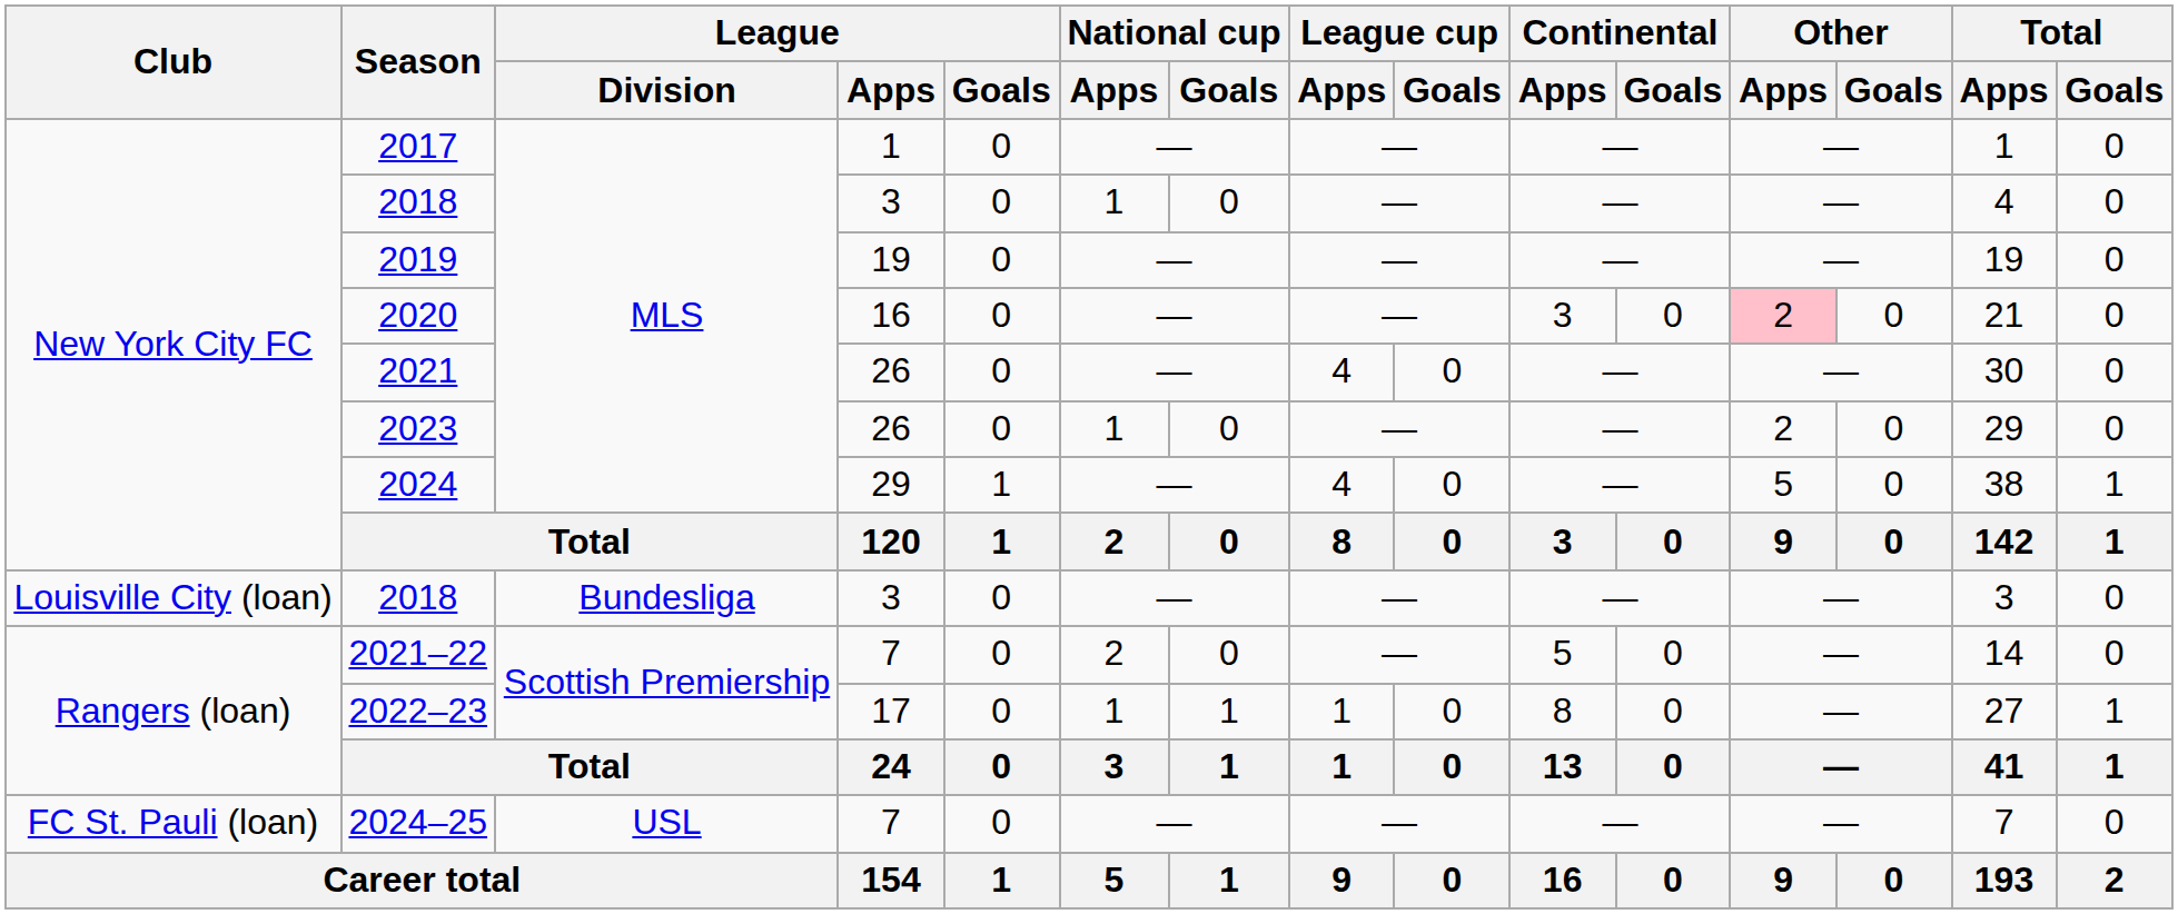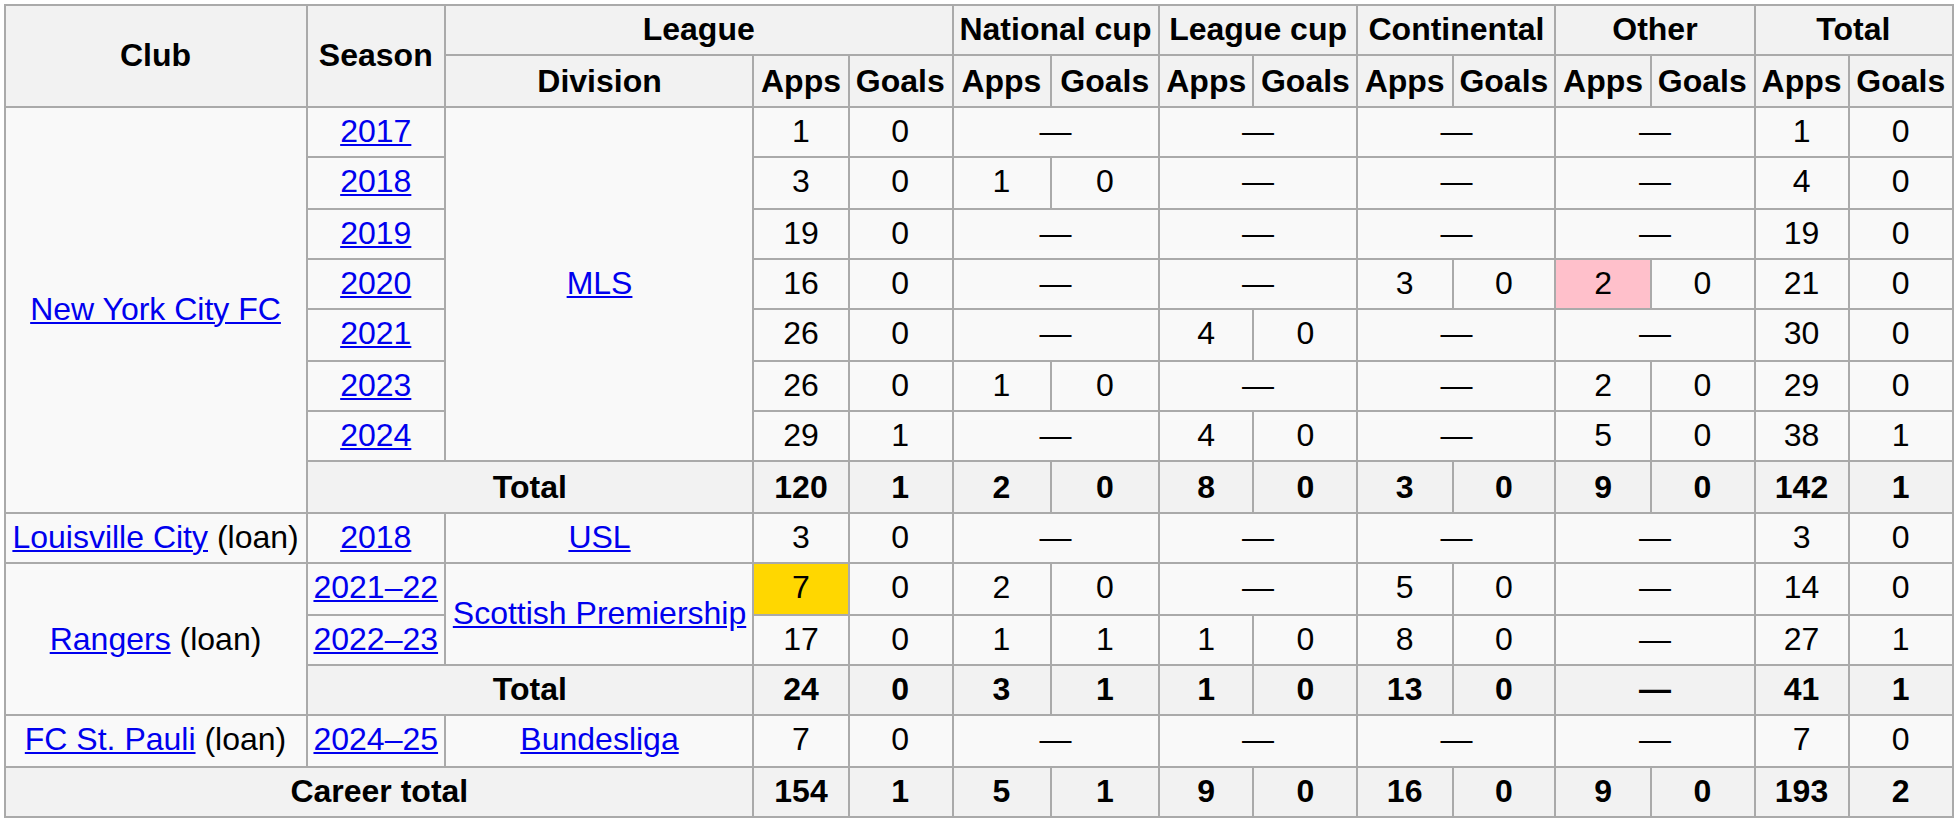Louisville City (loan) / 2018 | League / Division: Bundesliga -> USL
2021–22 | League / Apps: no background -> gold background
2024–25 | League / Division: USL -> Bundesliga
